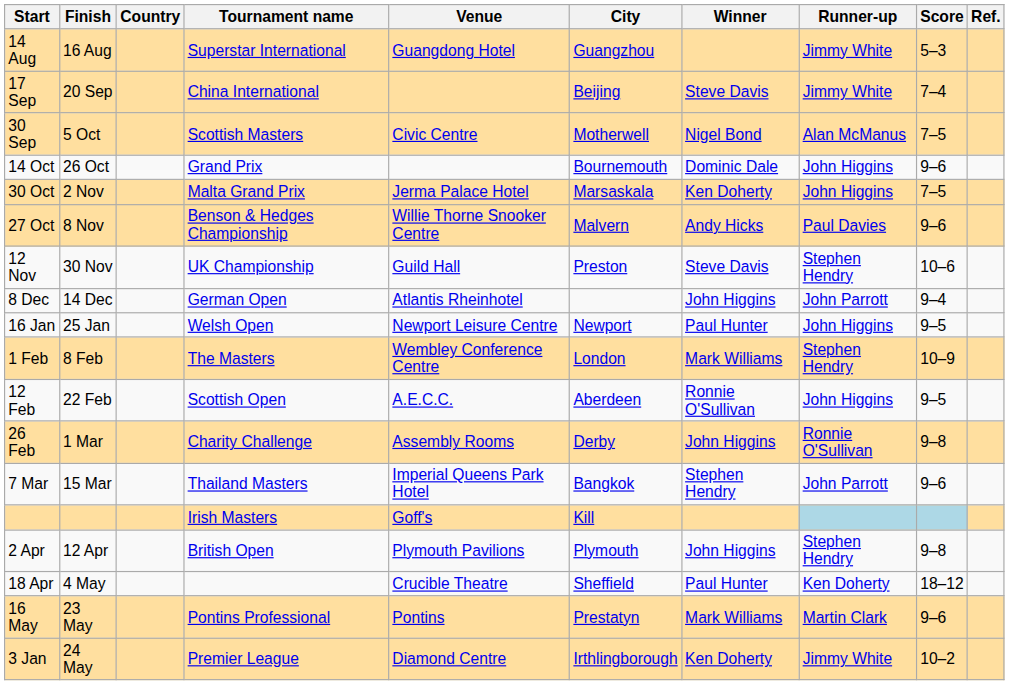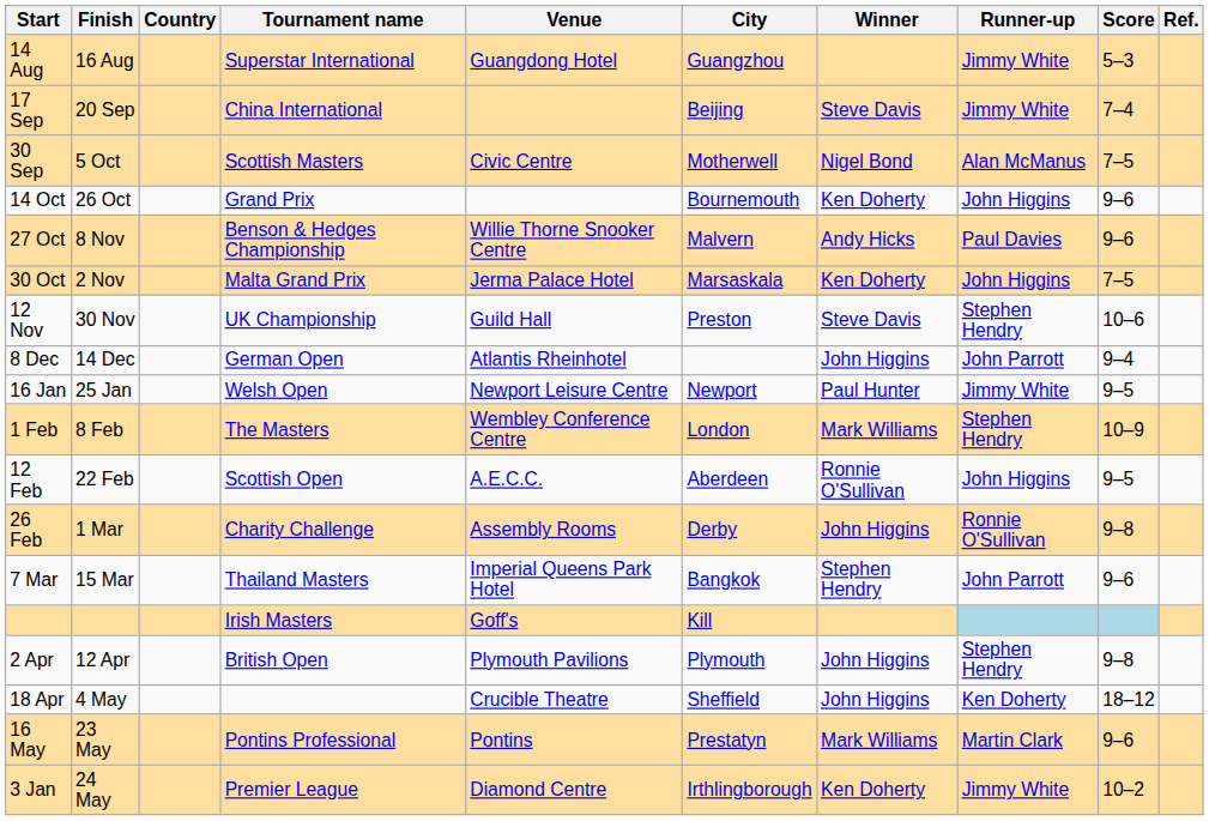14 Oct | Winner: Dominic Dale -> Ken Doherty
rows swapped: 27 Oct <-> 30 Oct
16 Jan | Runner-up: John Higgins -> Jimmy White
18 Apr | Winner: Paul Hunter -> John Higgins
